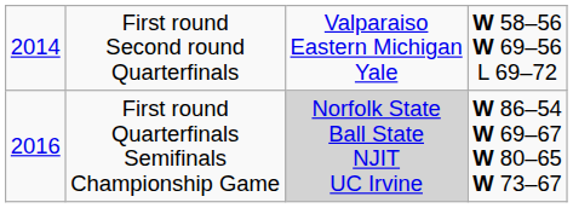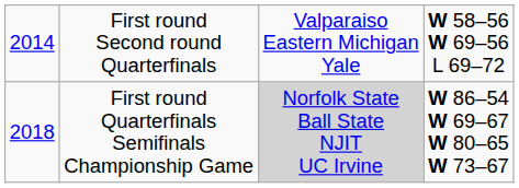First round Quarterfinals Semifinals Championship Game | column 1: 2016 -> 2018
